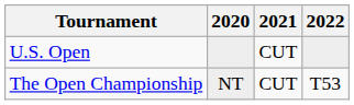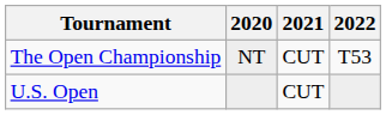rows swapped: U.S. Open <-> The Open Championship
